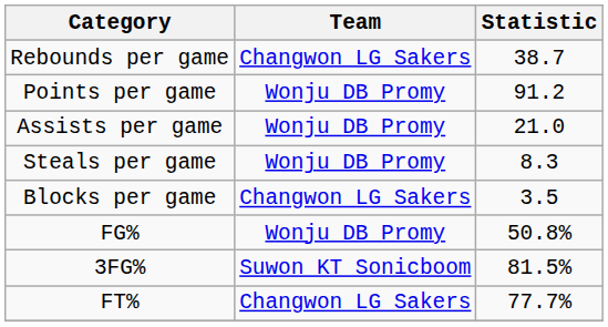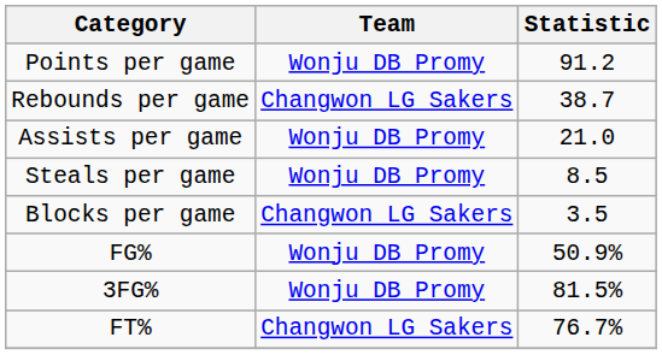rows swapped: Points per game <-> Rebounds per game
Steals per game | Statistic: 8.3 -> 8.5
FG% | Statistic: 50.8% -> 50.9%
3FG% | Team: Suwon KT Sonicboom -> Wonju DB Promy
FT% | Statistic: 77.7% -> 76.7%
